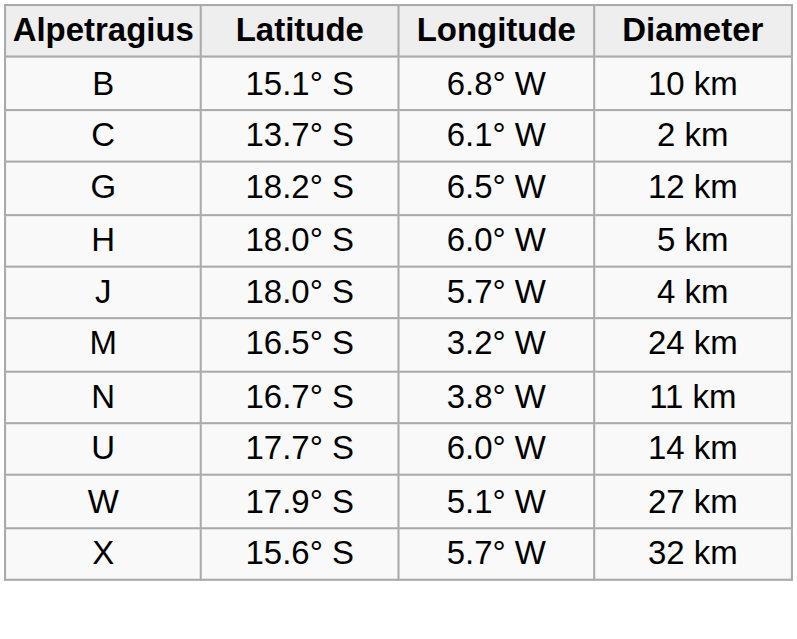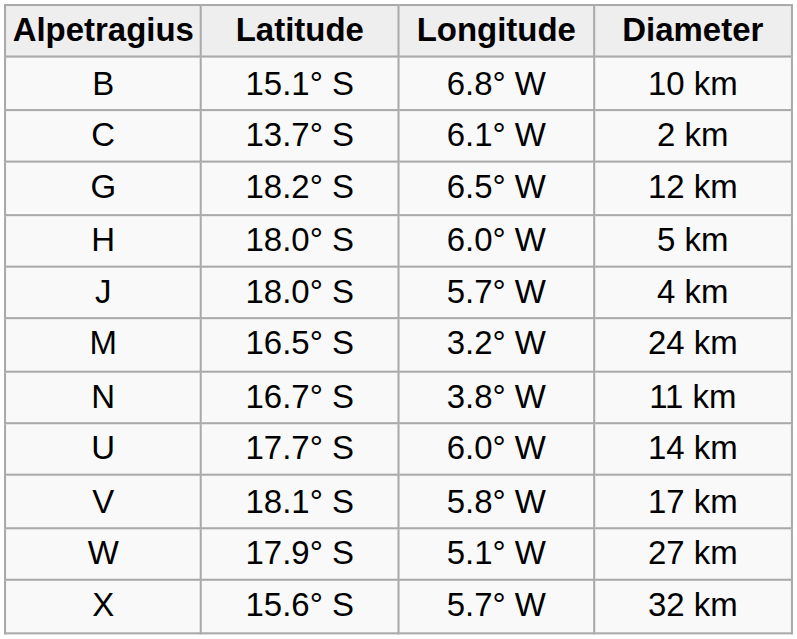+ row: V | 18.1° S | 5.8° W | 17 km
